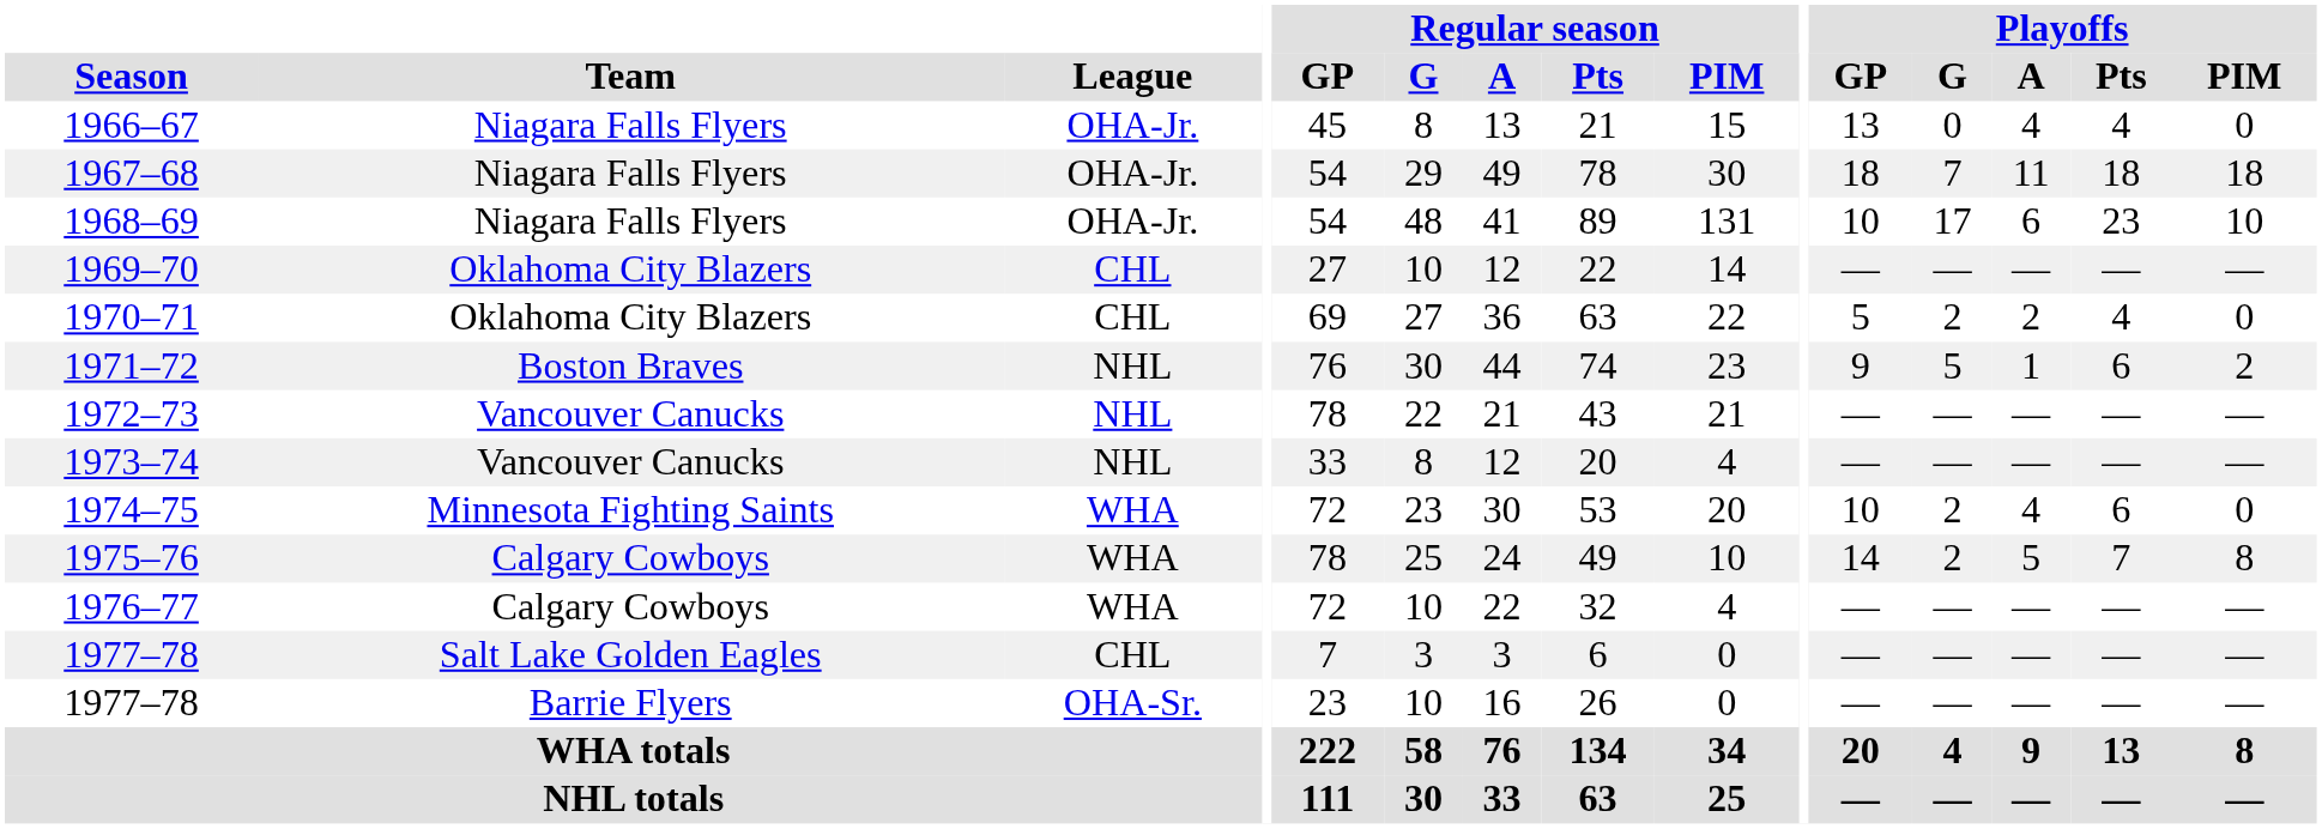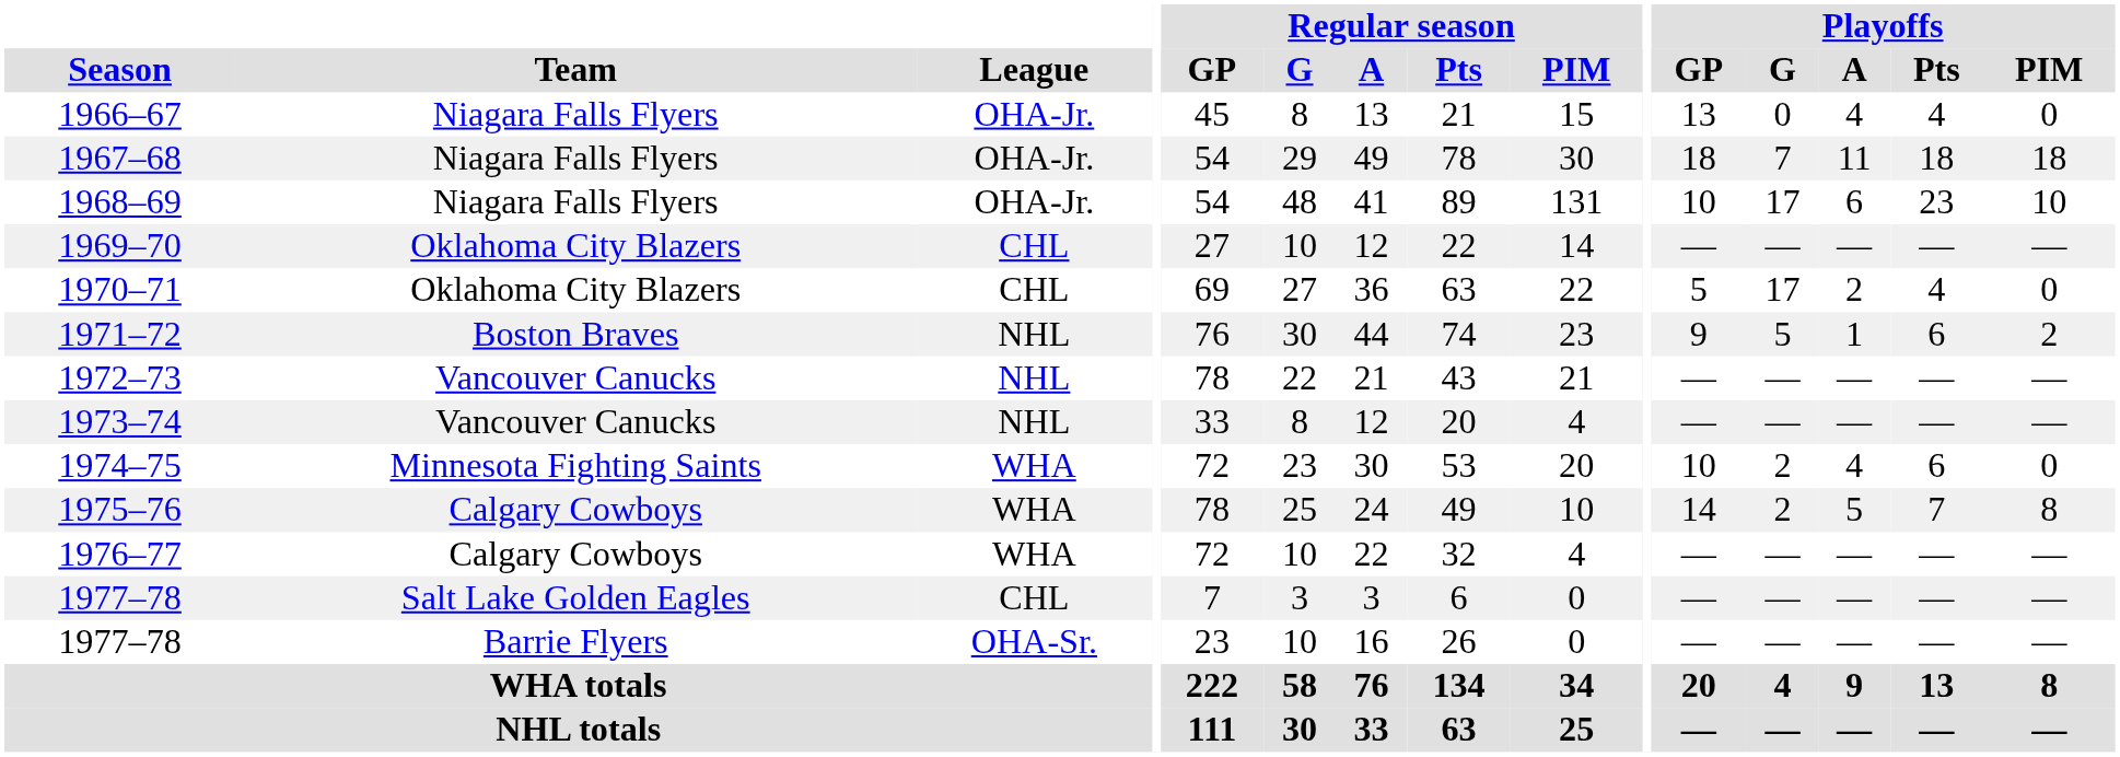1970–71 | Playoffs / G: 2 -> 17
